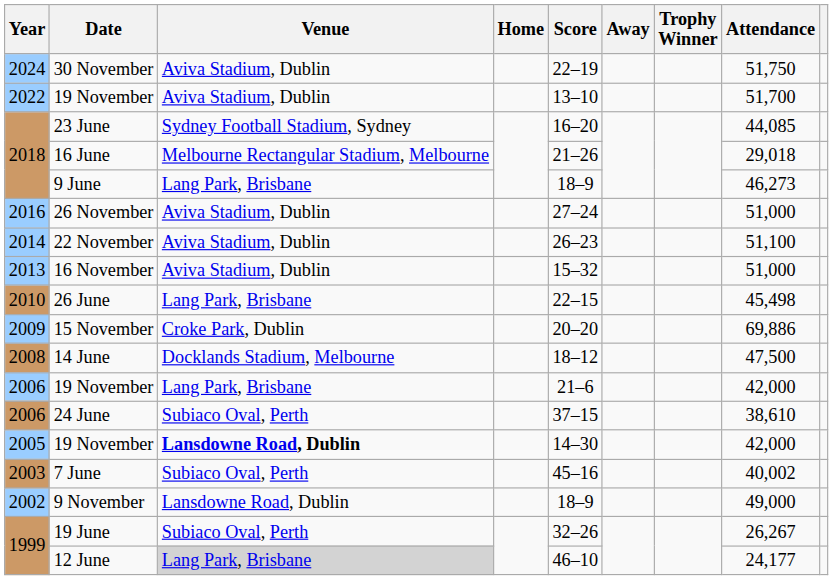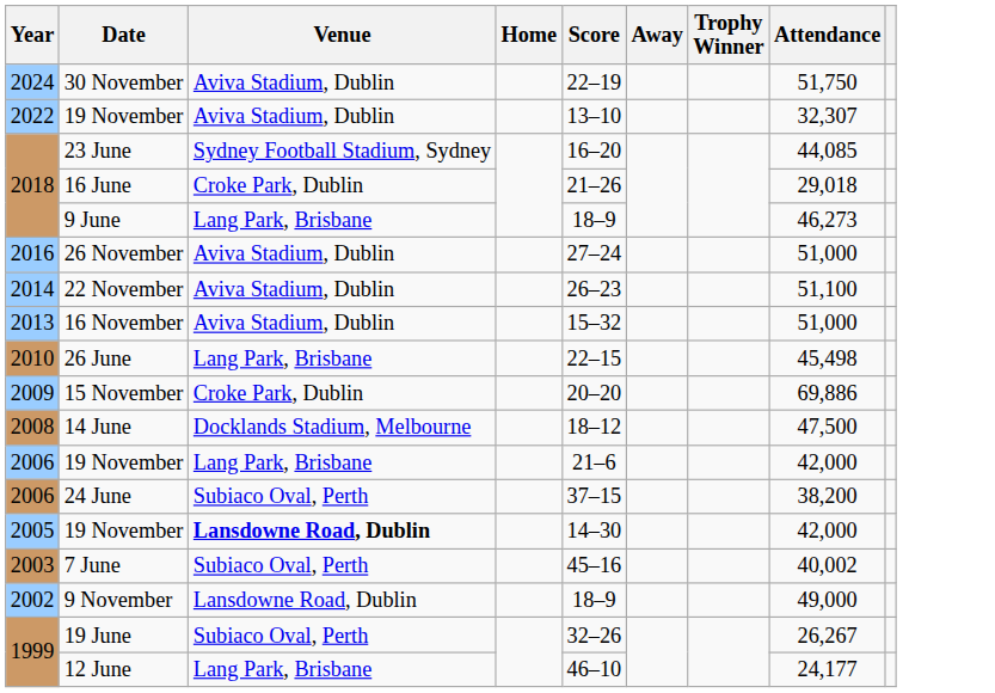2022 / 19 November | Attendance: 51,700 -> 32,307
16 June | Venue: Melbourne Rectangular Stadium, Melbourne -> Croke Park, Dublin
24 June | Attendance: 38,610 -> 38,200
12 June | Venue: lightgrey background -> no background
